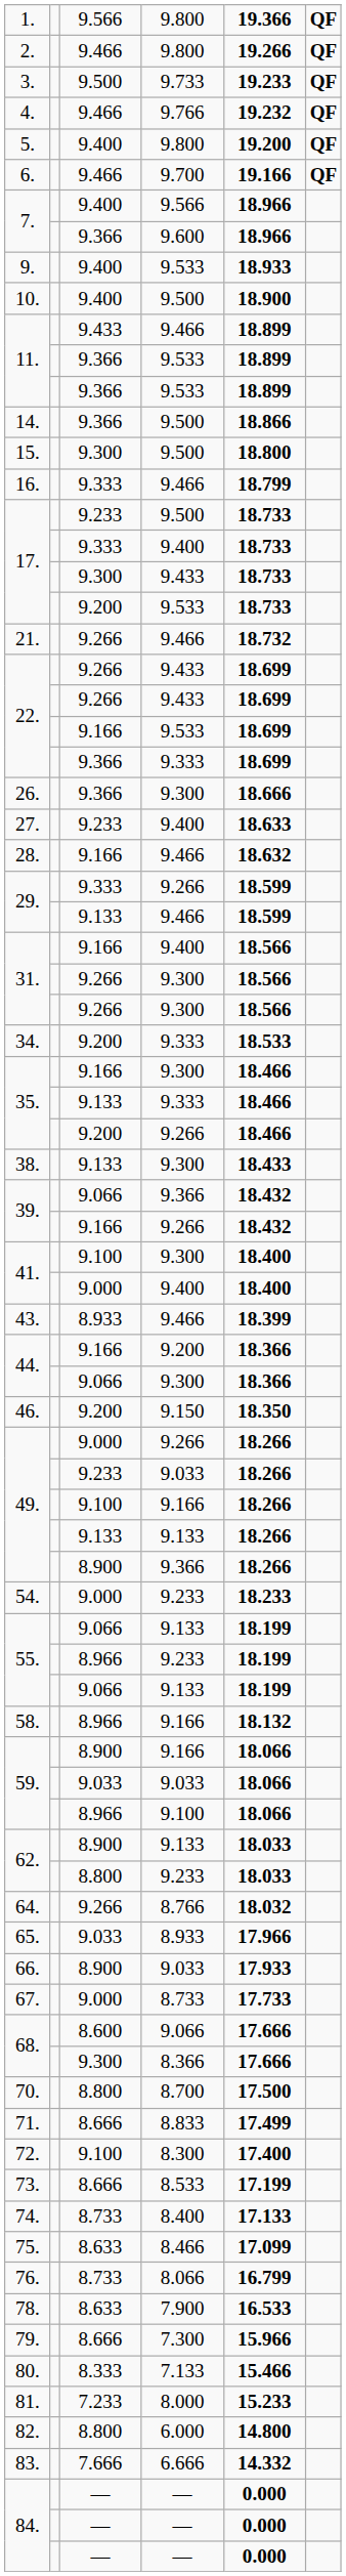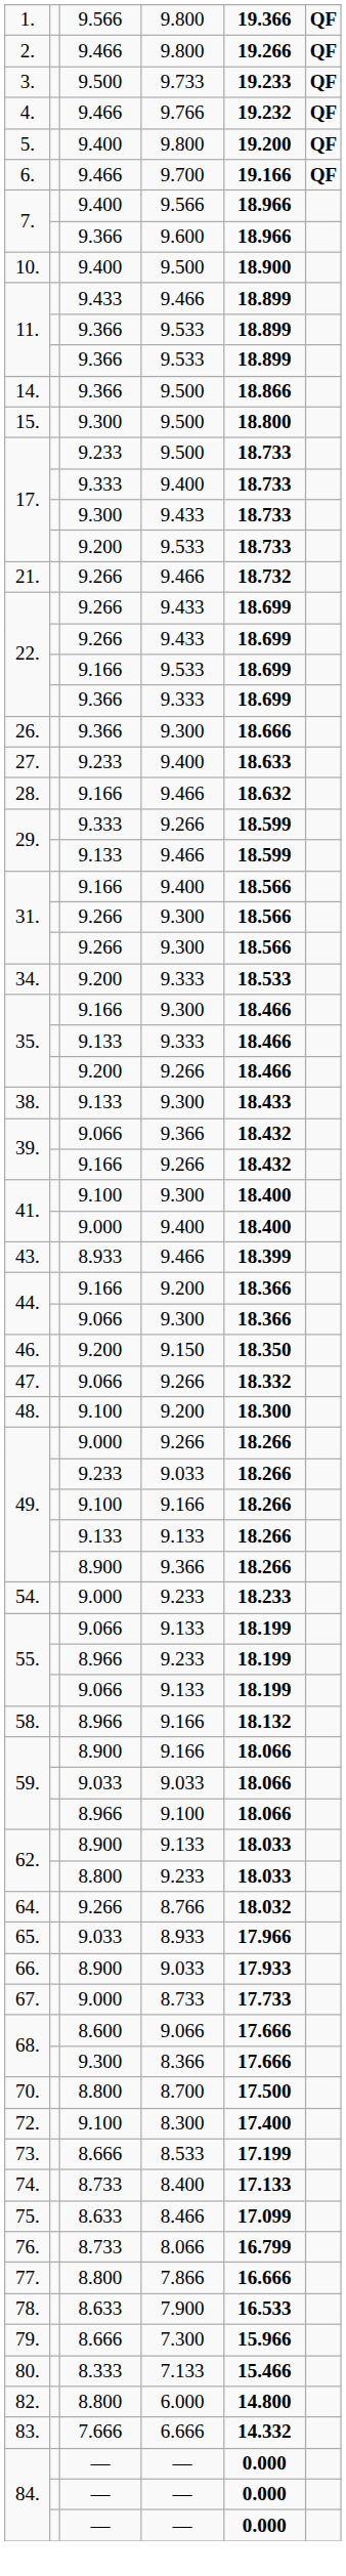- row: 9. | 9.400 | 9.533 | 18.933
- row: 16. | 9.333 | 9.466 | 18.799
+ row: 47. | 9.066 | 9.266 | 18.332
+ row: 48. | 9.100 | 9.200 | 18.300
- row: 71. | 8.666 | 8.833 | 17.499
+ row: 77. | 8.800 | 7.866 | 16.666
- row: 81. | 7.233 | 8.000 | 15.233
